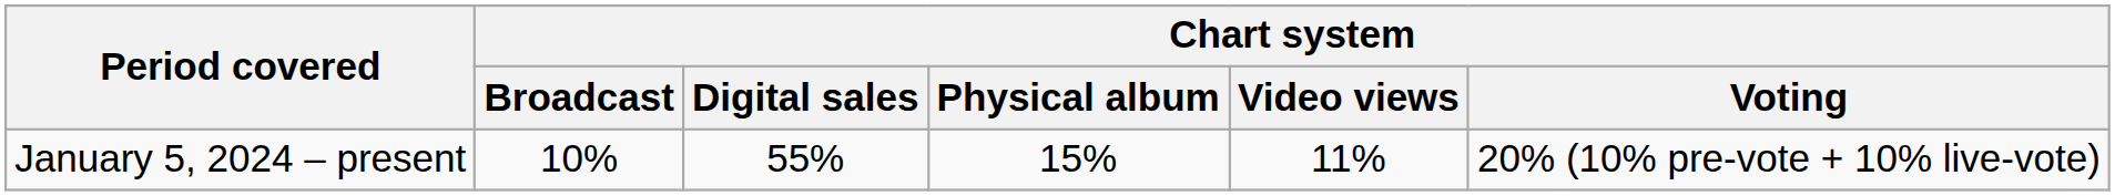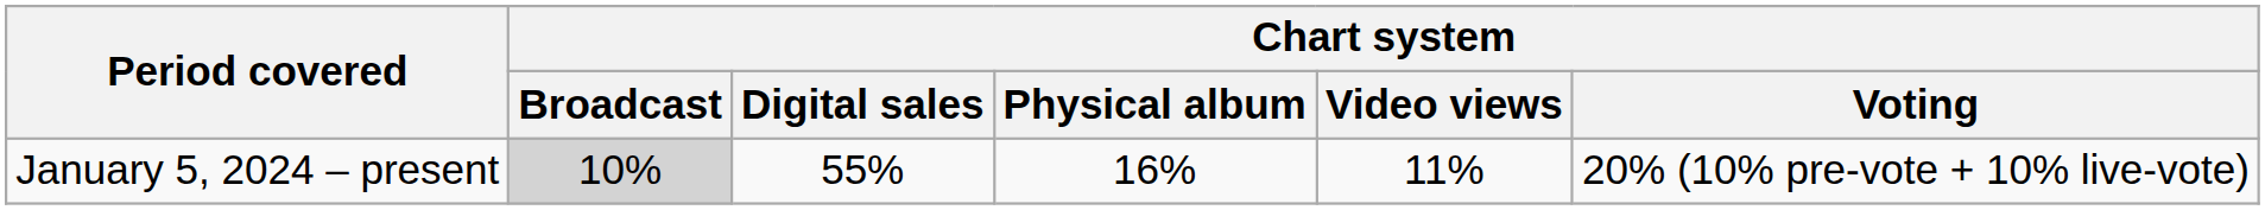January 5, 2024 – present | Chart system / Broadcast: no background -> lightgrey background
January 5, 2024 – present | Chart system / Physical album: 15% -> 16%
